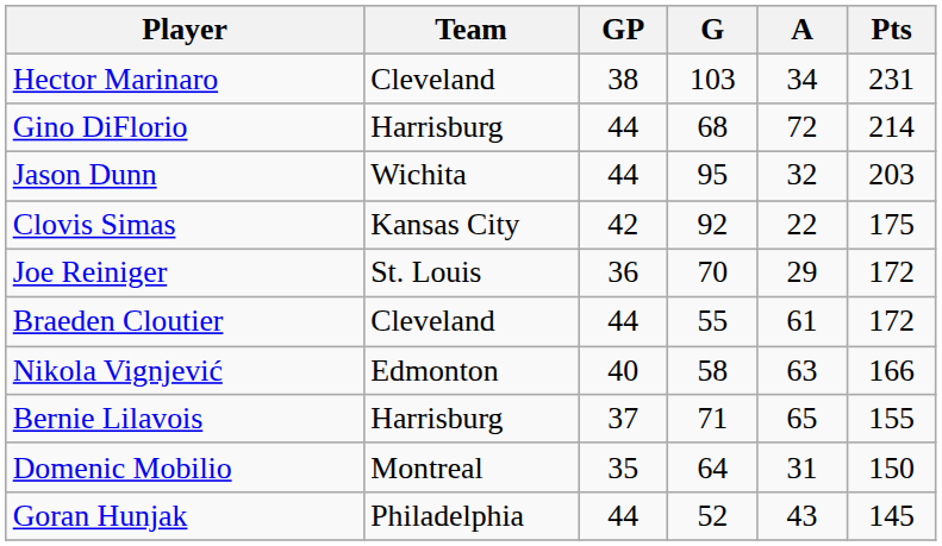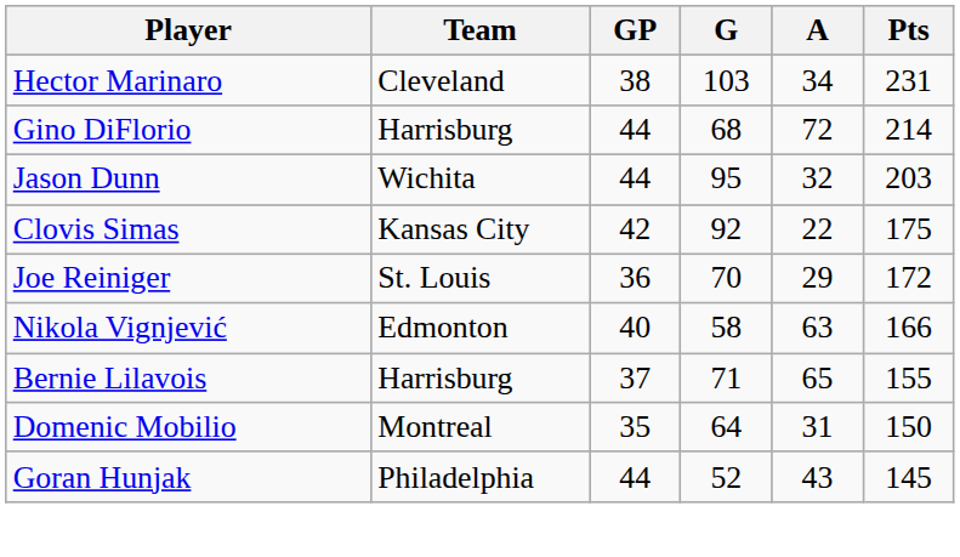- row: Braeden Cloutier | Cleveland | 44 | 55 | 61 | 172
